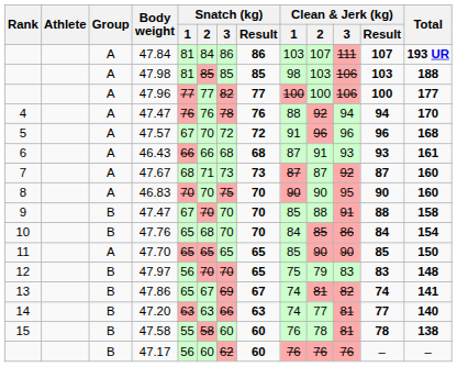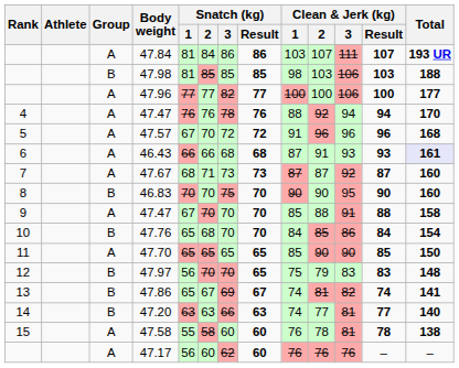47.98 | Group: A -> B
46.43 | Total: no background -> lavender background
46.83 | Group: A -> B
9 / 47.47 | Group: B -> A
47.58 | Group: B -> A
47.17 | Group: B -> A
